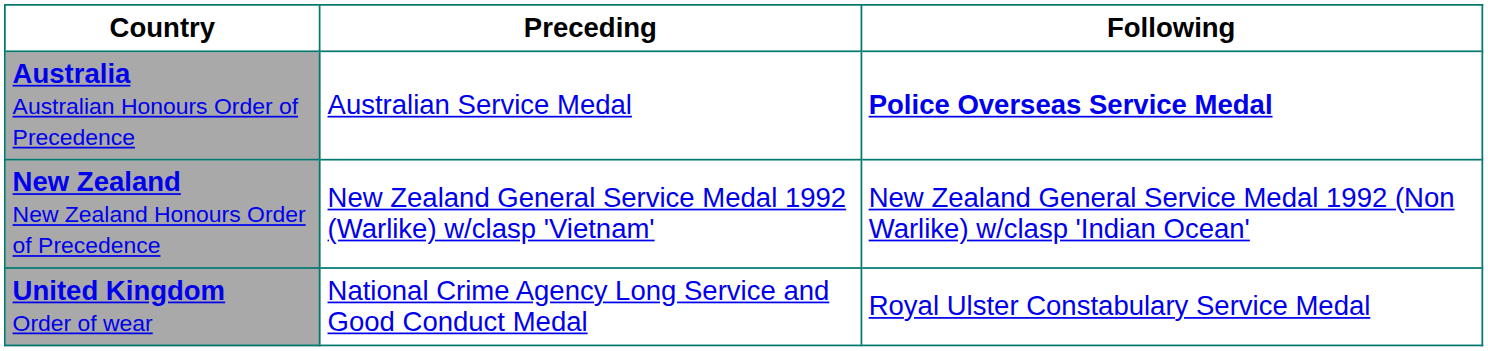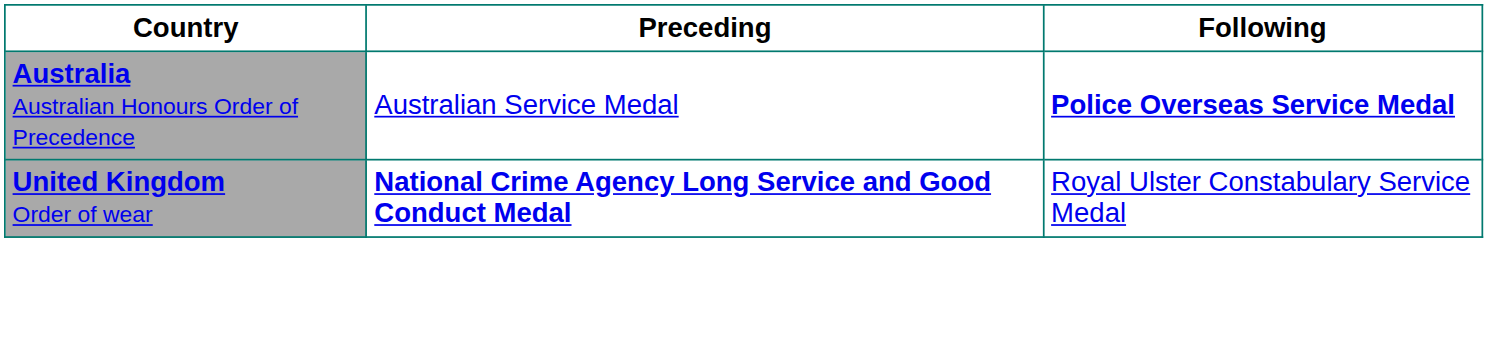- row: New Zealand New Zealand Honours Order of Precedence | New Zealand General Service Medal 1992 (Warlike) w/clasp 'Vietnam' | New Zealand General Service Medal 1992 (Non Warlike) w/clasp 'Indian Ocean'
United Kingdom Order of wear | Preceding: normal -> bold
